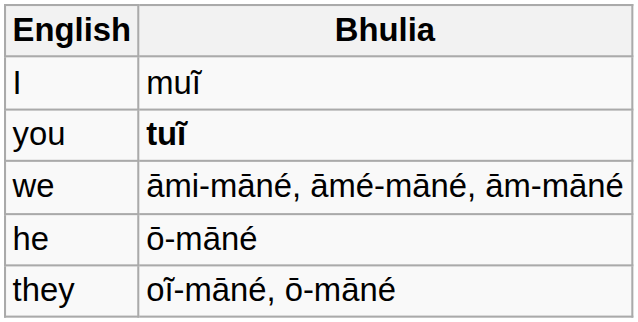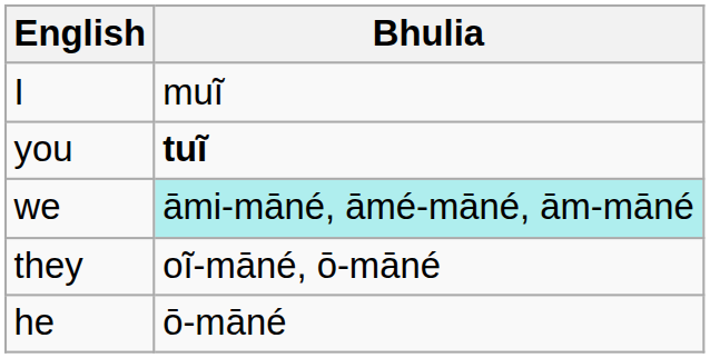we | Bhulia: no background -> paleturquoise background
rows swapped: he <-> they
